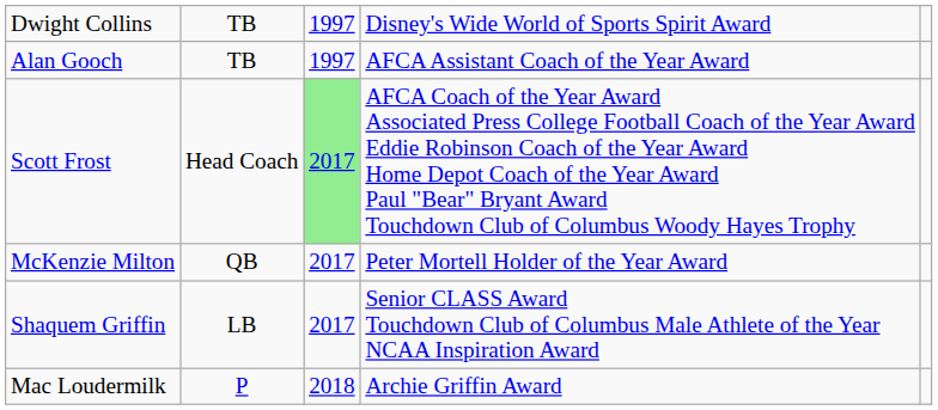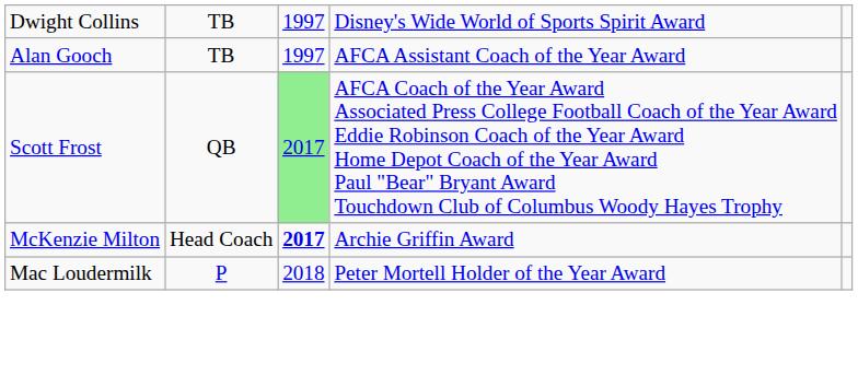Scott Frost | column 2: Head Coach -> QB
McKenzie Milton | column 2: QB -> Head Coach
McKenzie Milton | column 3: normal -> bold
McKenzie Milton | column 4: Peter Mortell Holder of the Year Award -> Archie Griffin Award
- row: Shaquem Griffin | LB | 2017 | Senior CLASS Award Touchdown Club of Columbus Male Athlete of the Year NCAA Inspiration Award
Mac Loudermilk | column 4: Archie Griffin Award -> Peter Mortell Holder of the Year Award
